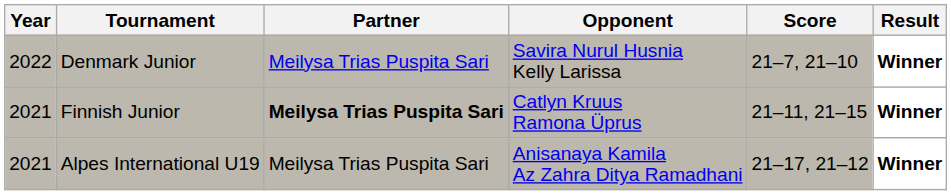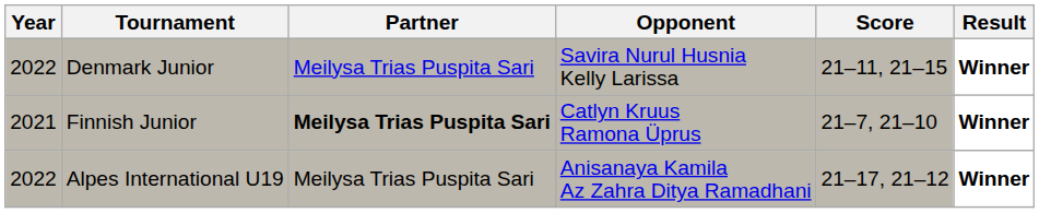Denmark Junior | Score: 21–7, 21–10 -> 21–11, 21–15
Finnish Junior | Score: 21–11, 21–15 -> 21–7, 21–10
Alpes International U19 | Year: 2021 -> 2022
